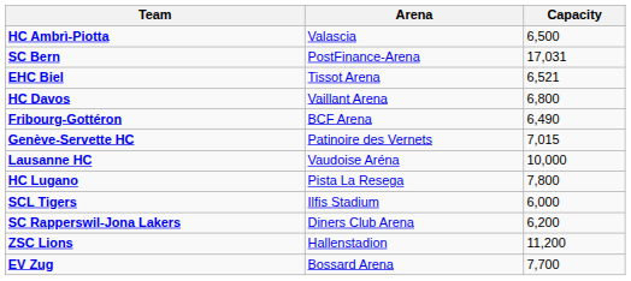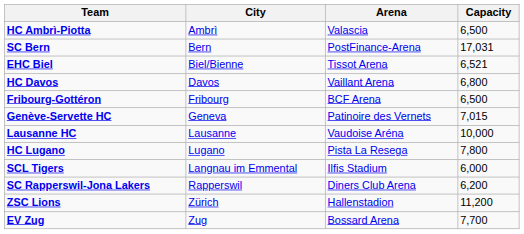+ column: City | Ambrì | Bern | Biel/Bienne | Davos | Fribourg | Geneva | Lausanne | Lugano | Langnau im Emmental | Rapperswil | Zürich | Zug
Fribourg-Gottéron | Capacity: 6,490 -> 6,500
